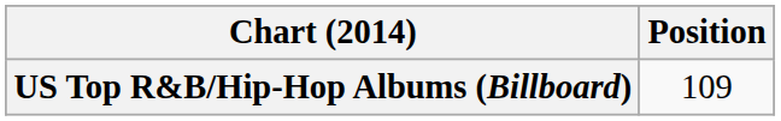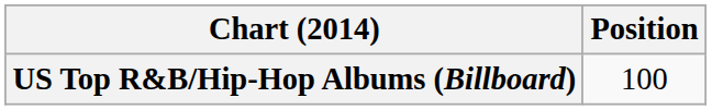US Top R&B/Hip-Hop Albums (Billboard) | Position: 109 -> 100
